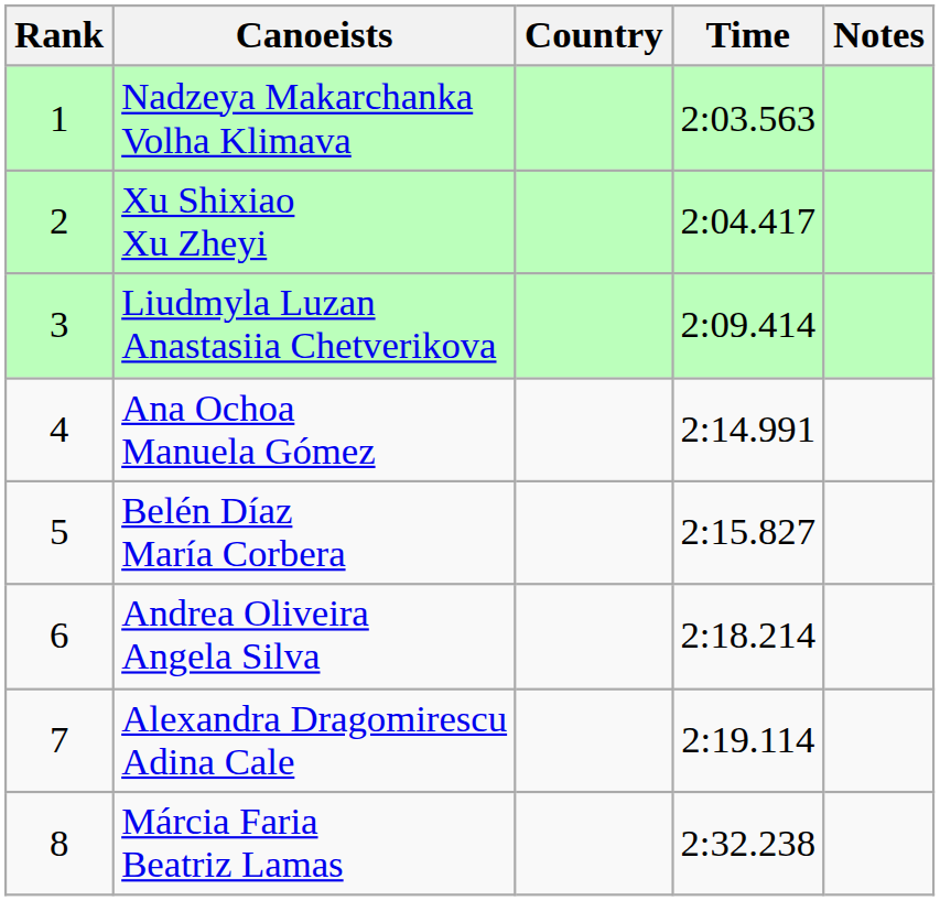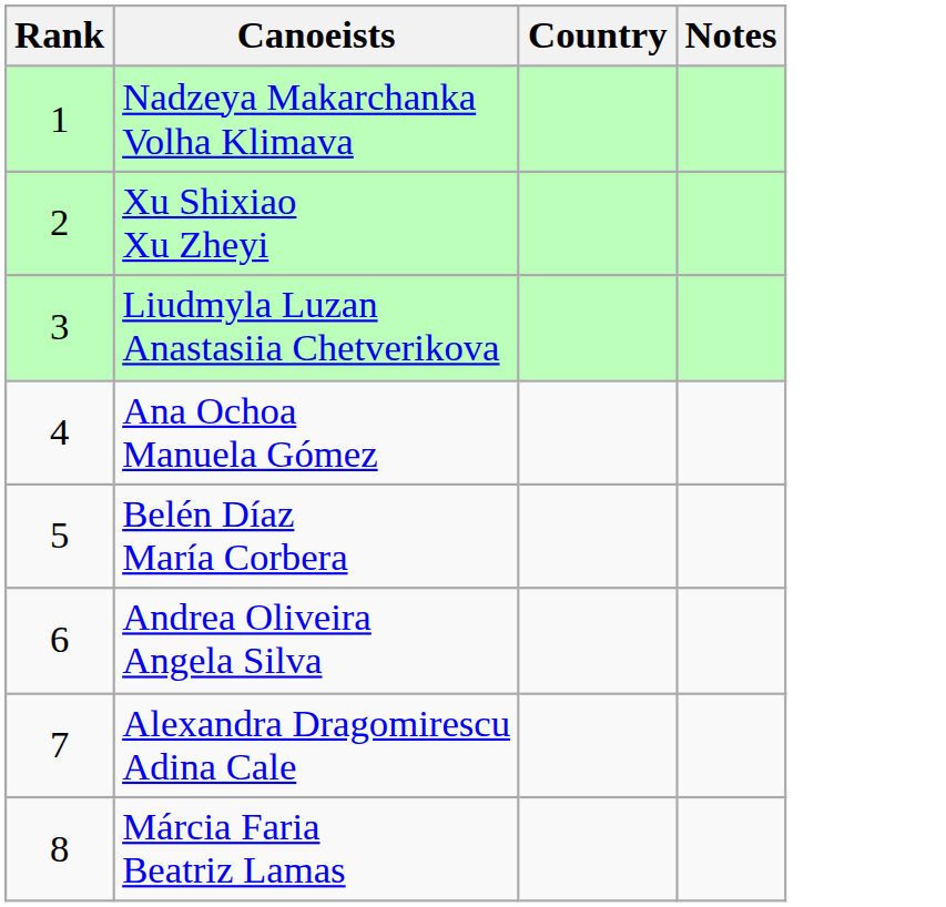- column: Time | 2:03.563 | 2:04.417 | 2:09.414 | 2:14.991 | 2:15.827 | 2:18.214 | 2:19.114 | 2:32.238
